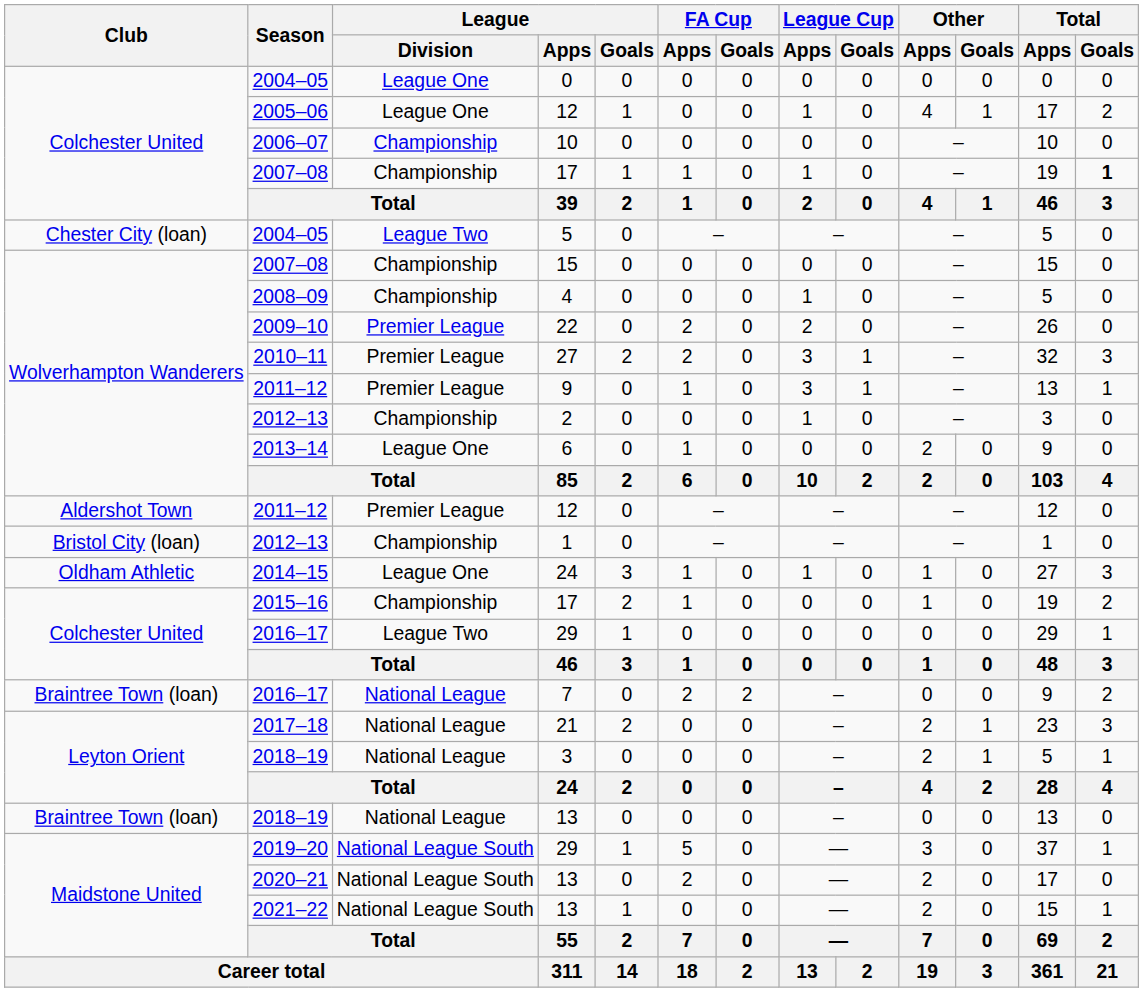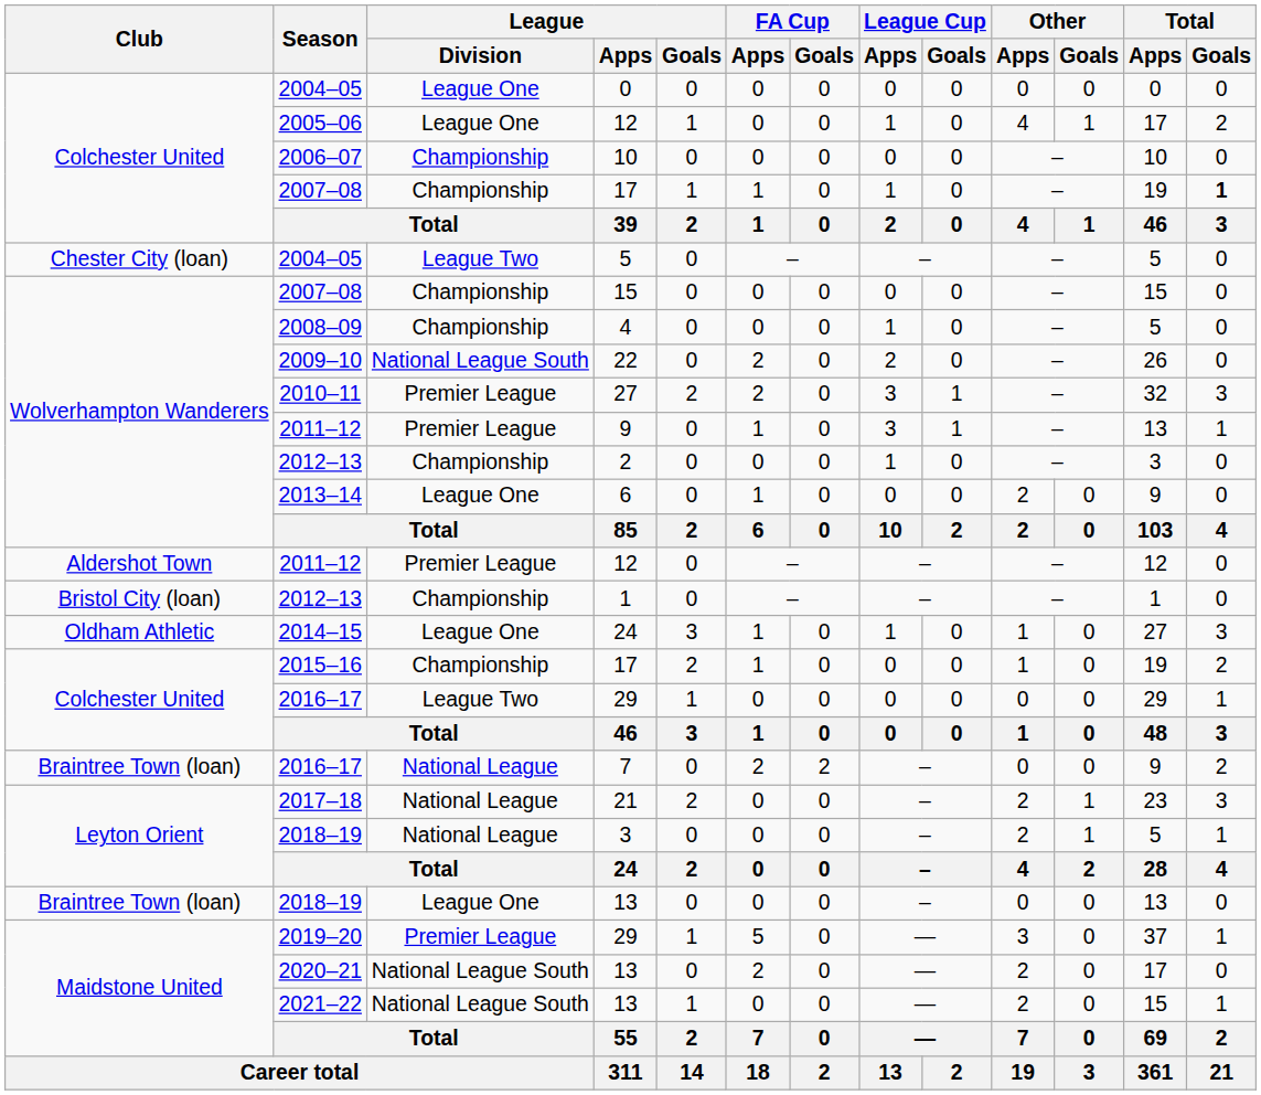22 | League / Division: Premier League -> National League South
2018–19 / 13 | League / Division: National League -> League One
2019–20 / 29 | League / Division: National League South -> Premier League
